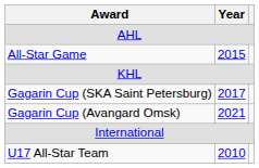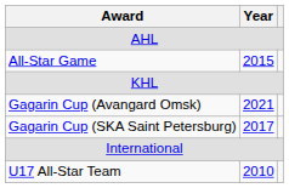rows swapped: Gagarin Cup (SKA Saint Petersburg) <-> Gagarin Cup (Avangard Omsk)
